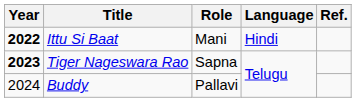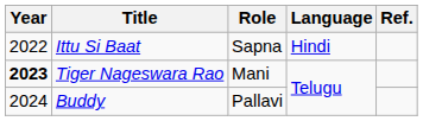Ittu Si Baat | Year: bold -> normal
Ittu Si Baat | Role: Mani -> Sapna
Tiger Nageswara Rao | Role: Sapna -> Mani
